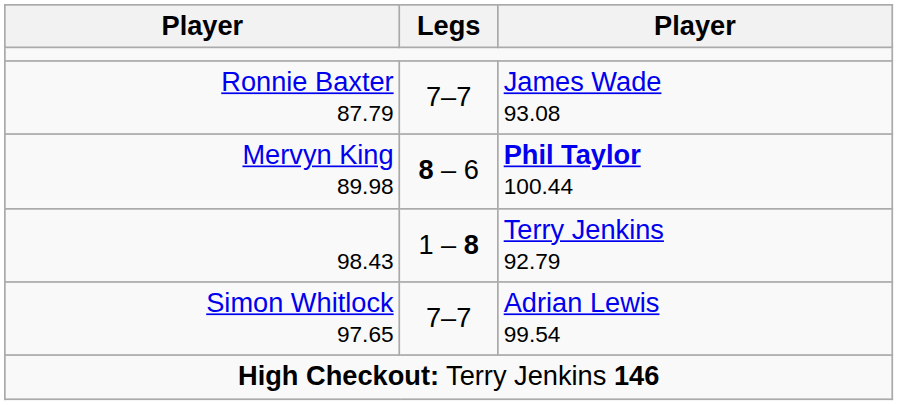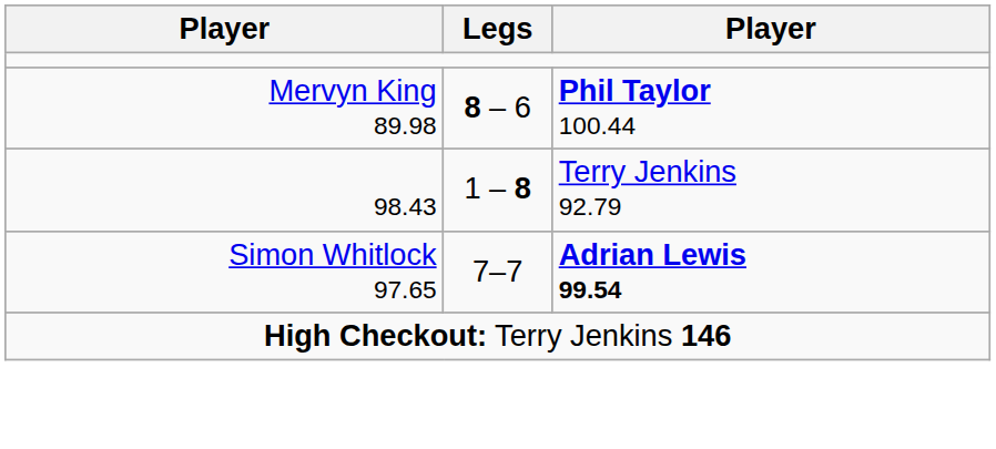- row: Ronnie Baxter 87.79 | 7–7 | James Wade 93.08
Simon Whitlock 97.65 | column 3: normal -> bold
